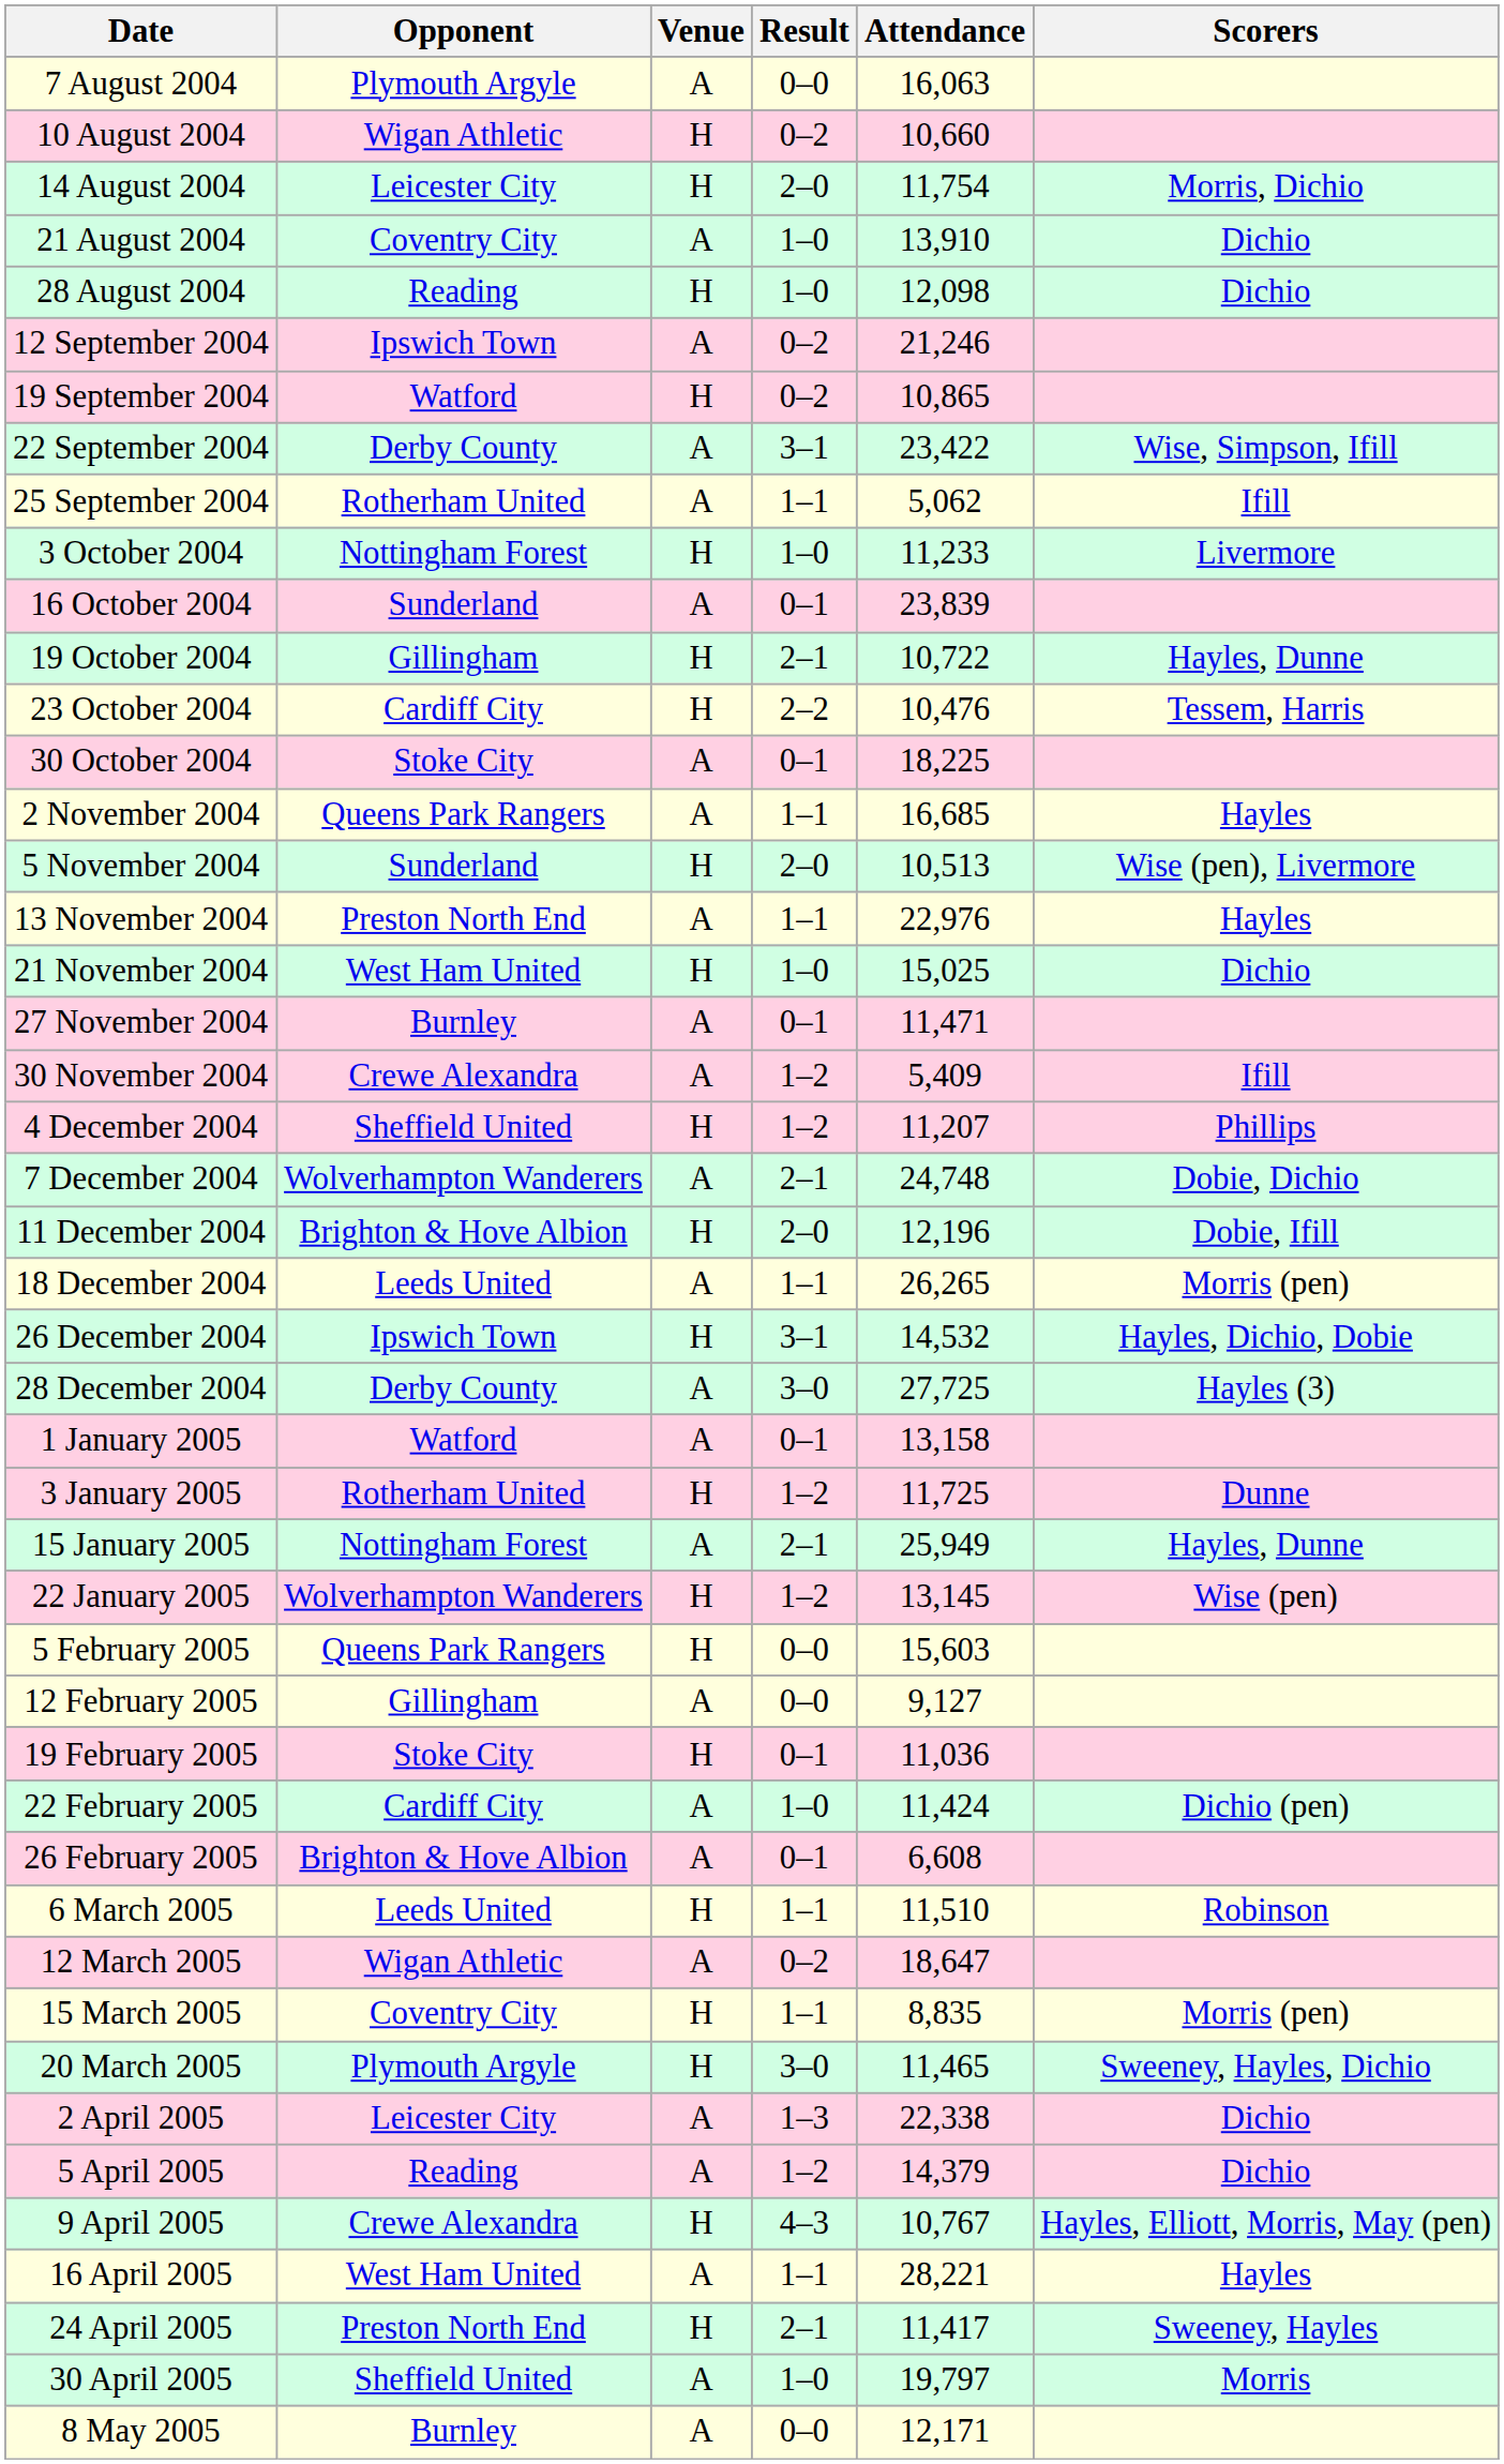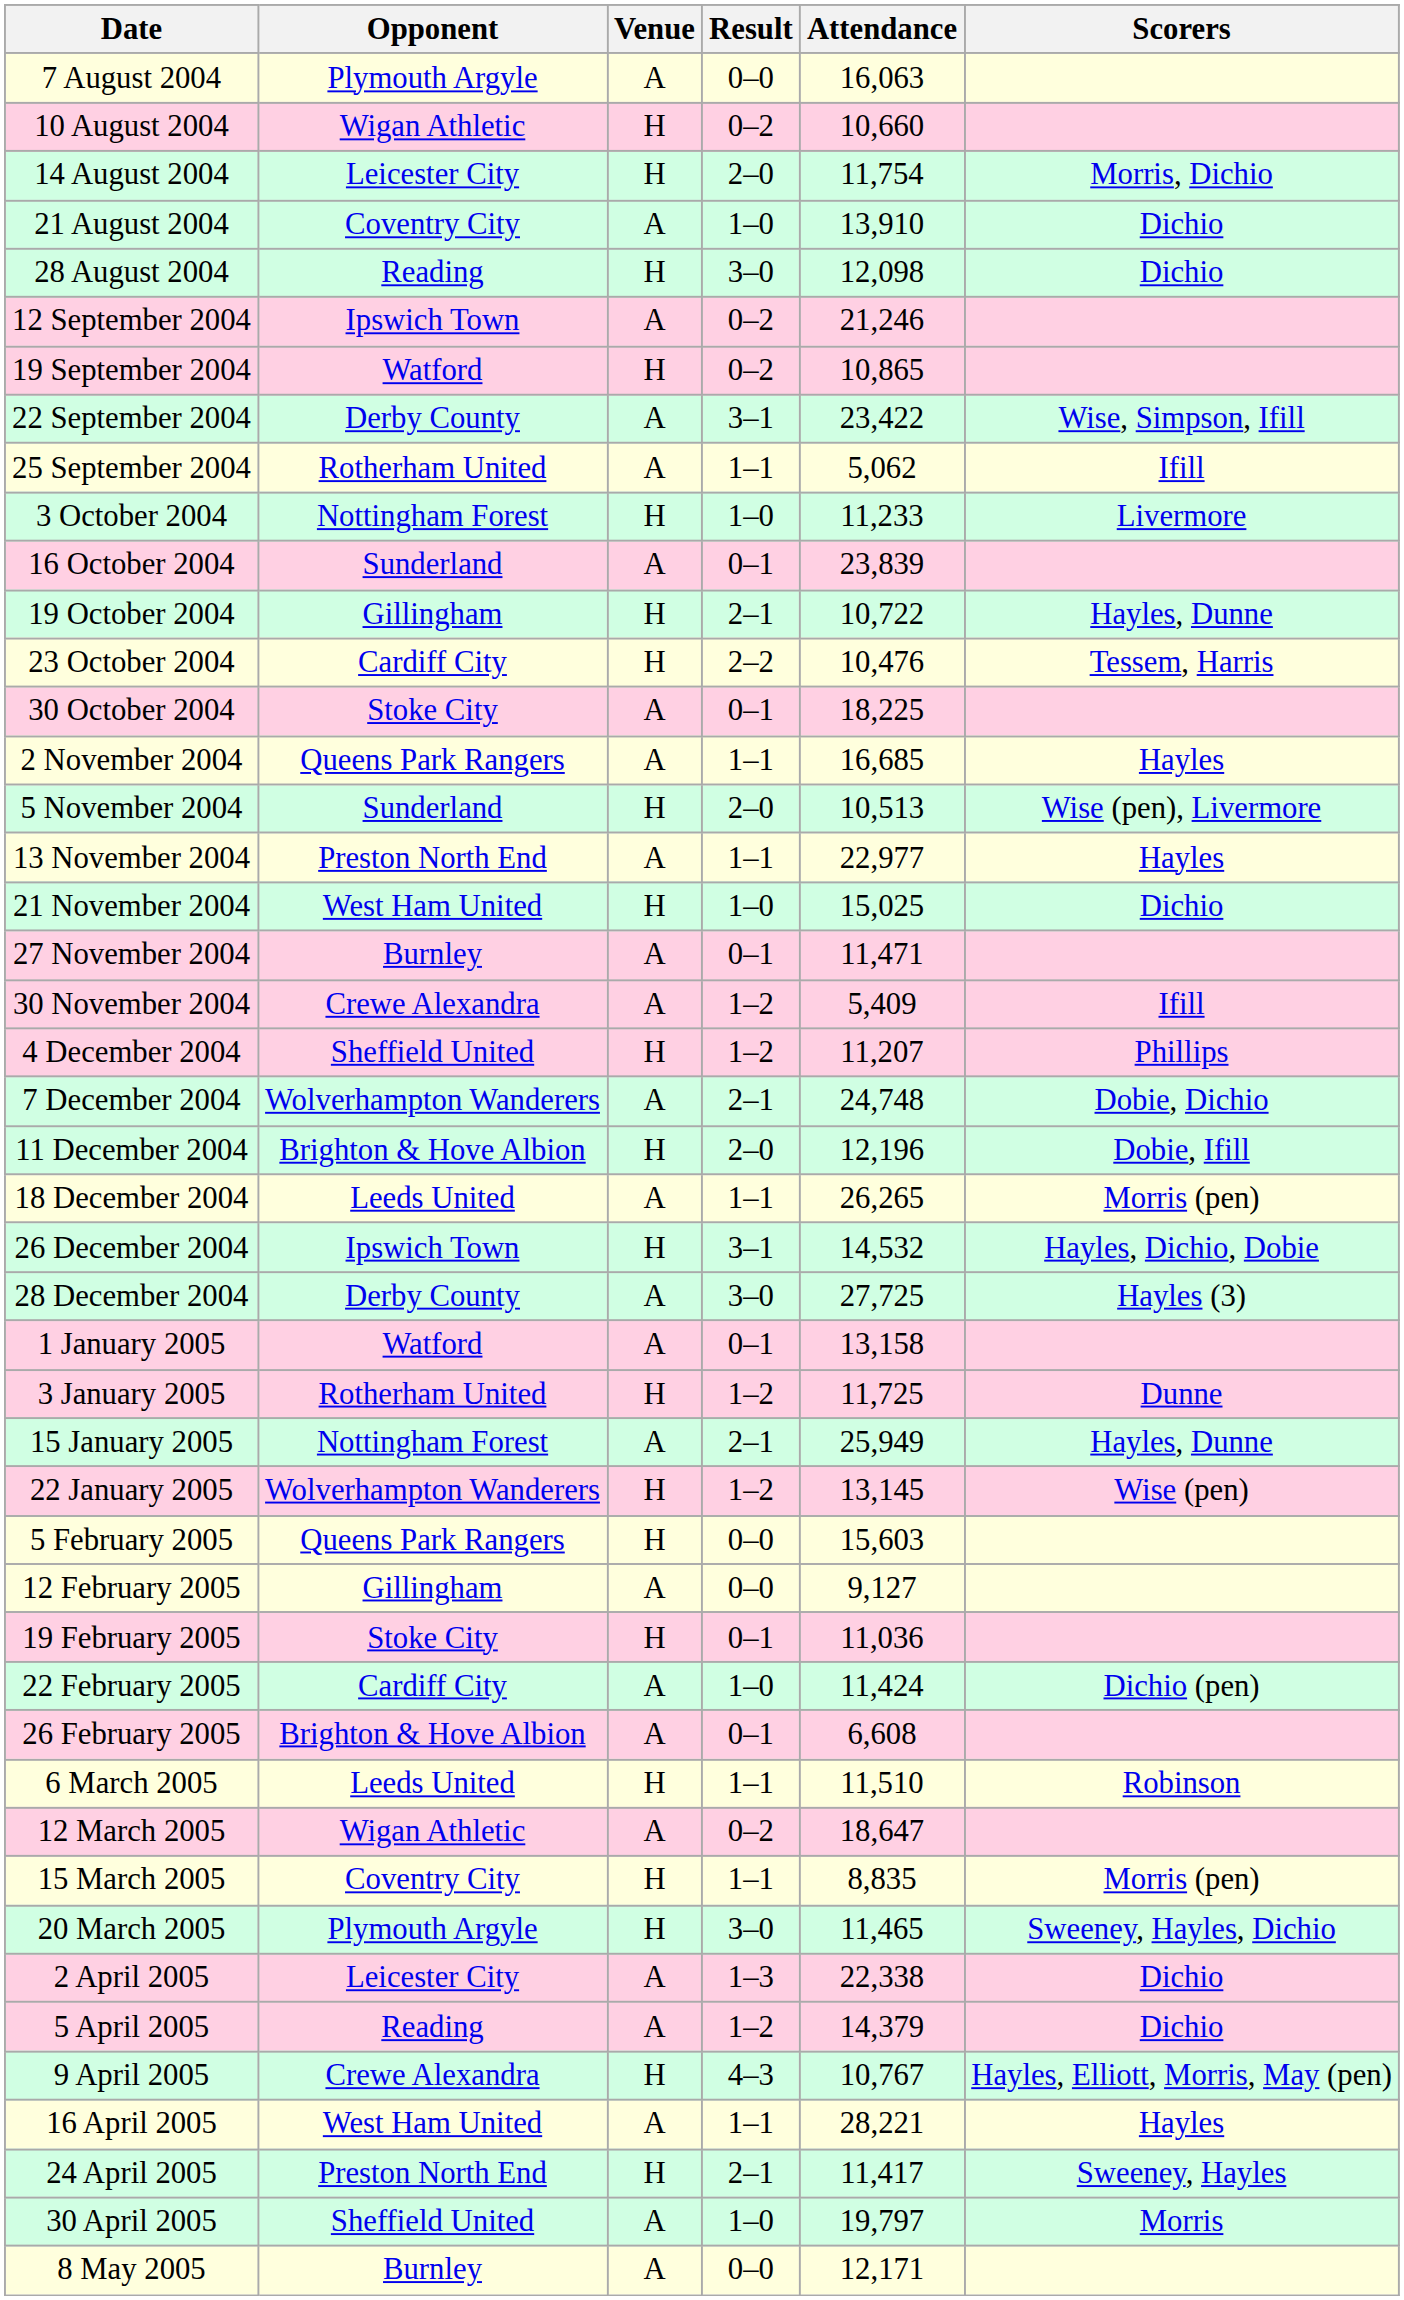28 August 2004 | Result: 1–0 -> 3–0
13 November 2004 | Attendance: 22,976 -> 22,977
